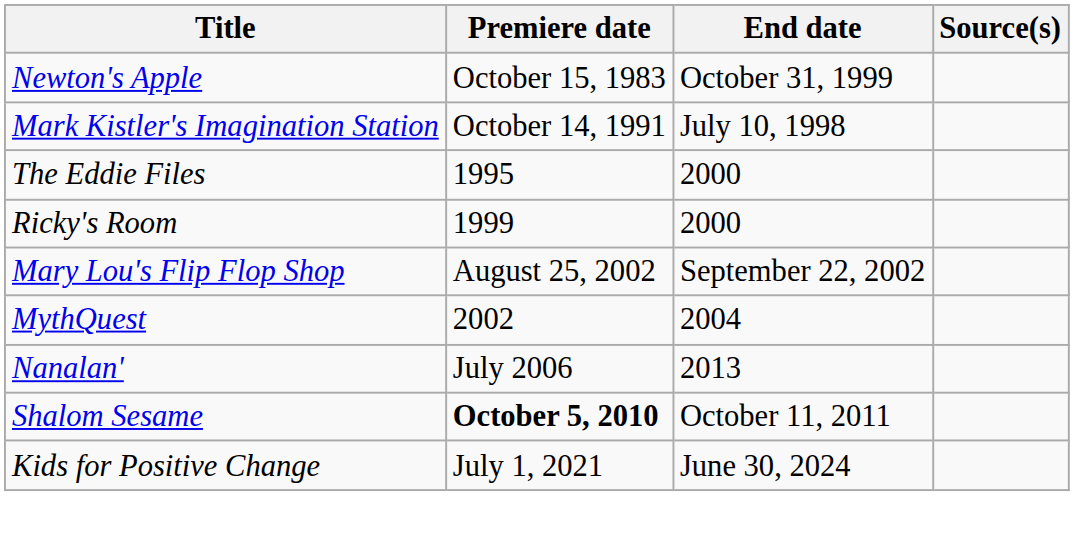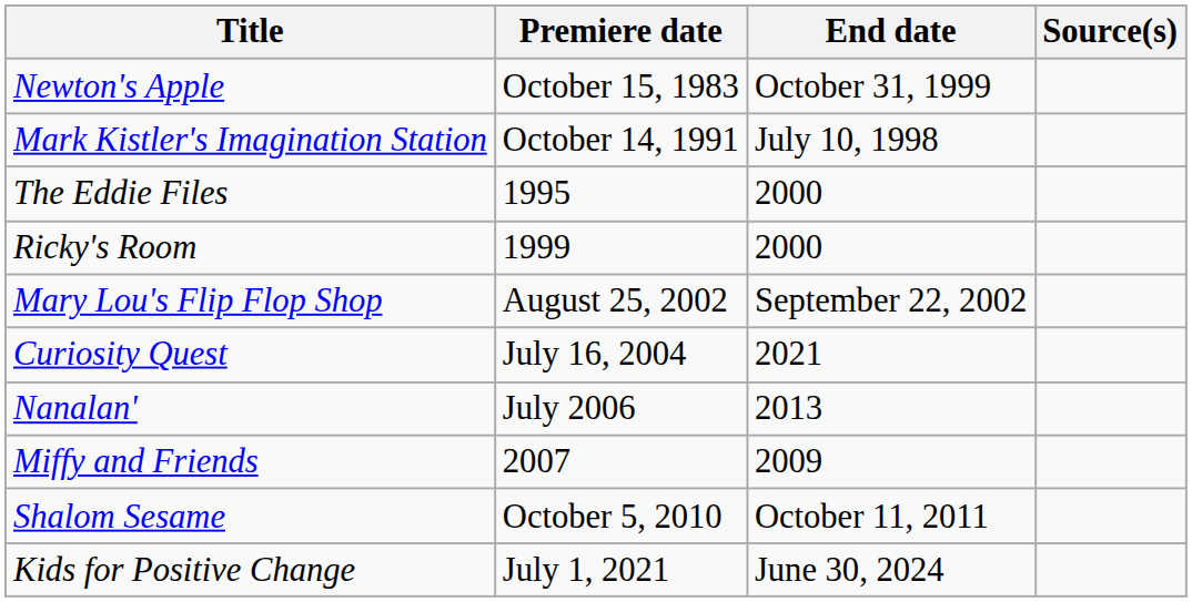- row: MythQuest | 2002 | 2004
+ row: Curiosity Quest | July 16, 2004 | 2021
+ row: Miffy and Friends | 2007 | 2009
Shalom Sesame | Premiere date: bold -> normal
